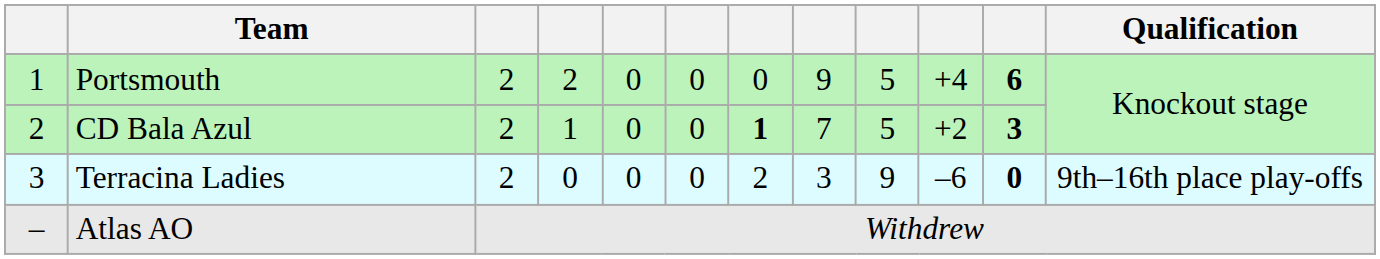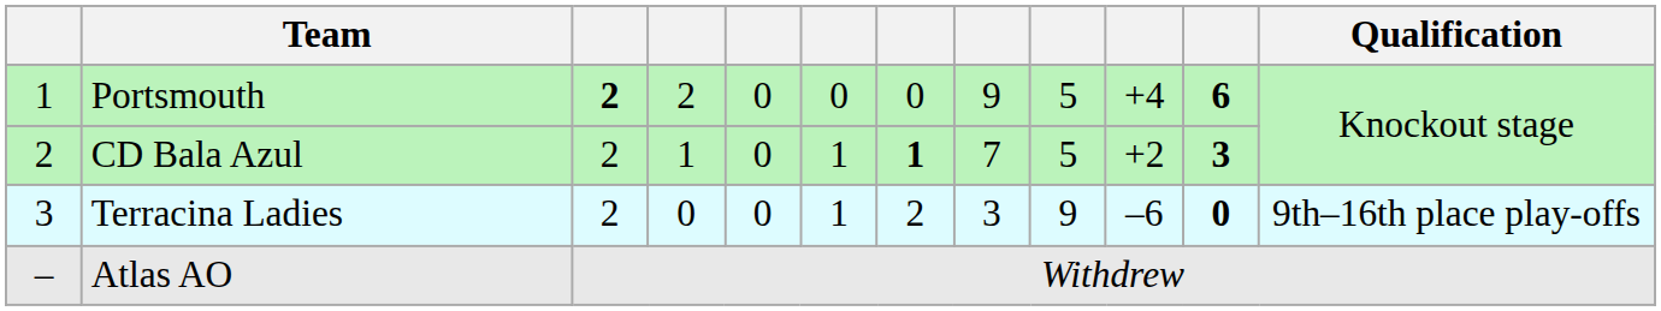Portsmouth | column 3: normal -> bold
CD Bala Azul | column 6: 0 -> 1
Terracina Ladies | column 6: 0 -> 1
